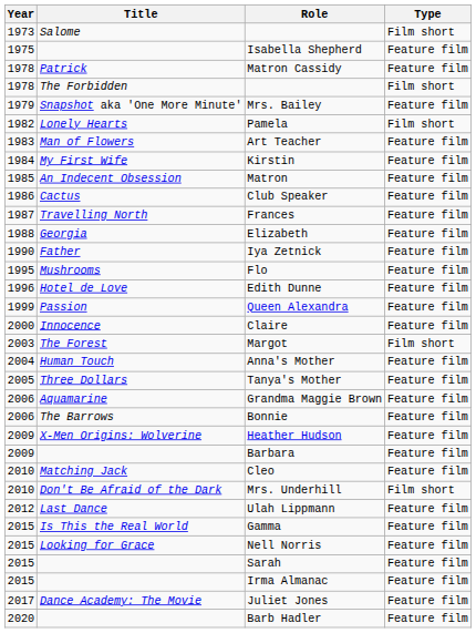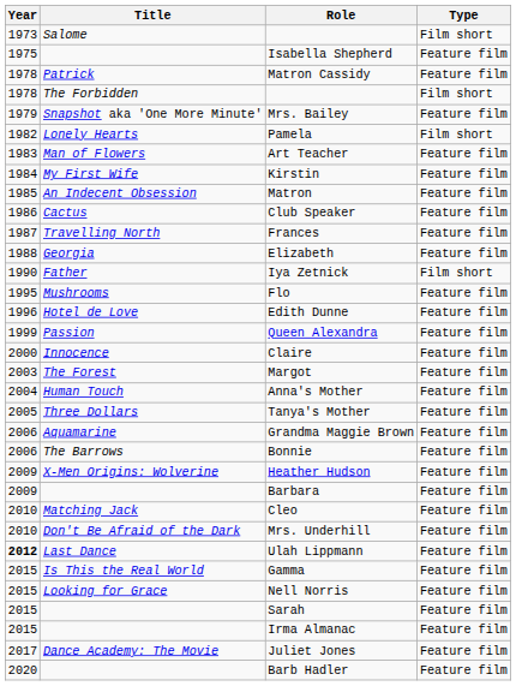Iya Zetnick | Type: Feature film -> Film short
Margot | Type: Film short -> Feature film
Mrs. Underhill | Type: Film short -> Feature film
Ulah Lippmann | Year: normal -> bold
